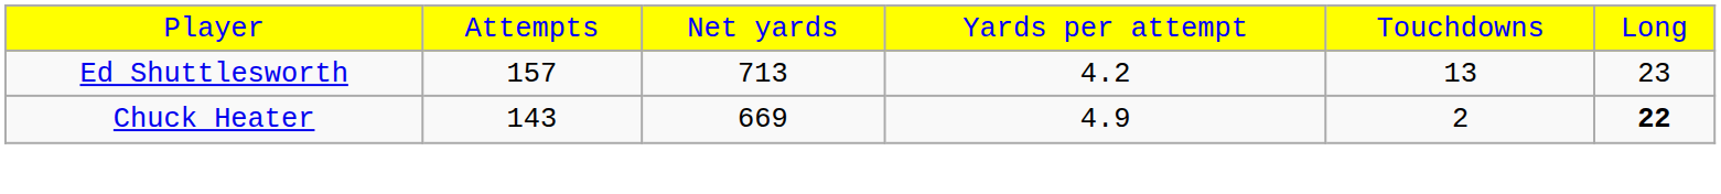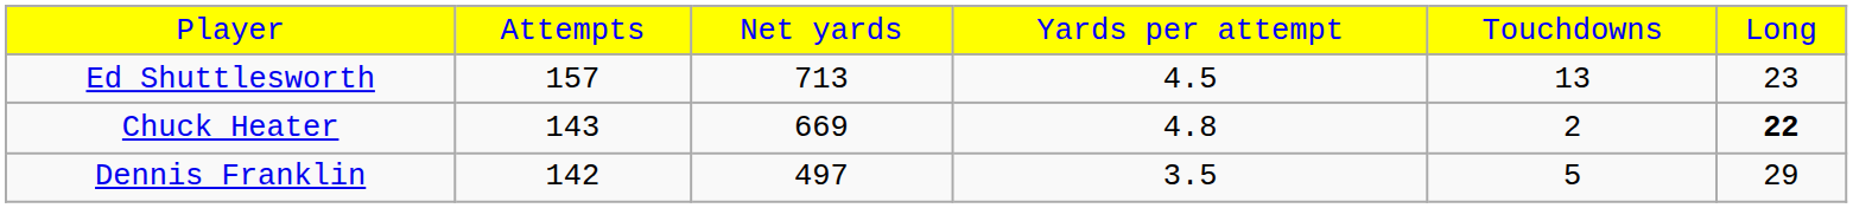Ed Shuttlesworth | column 4: 4.2 -> 4.5
Chuck Heater | column 4: 4.9 -> 4.8
+ row: Dennis Franklin | 142 | 497 | 3.5 | 5 | 29
